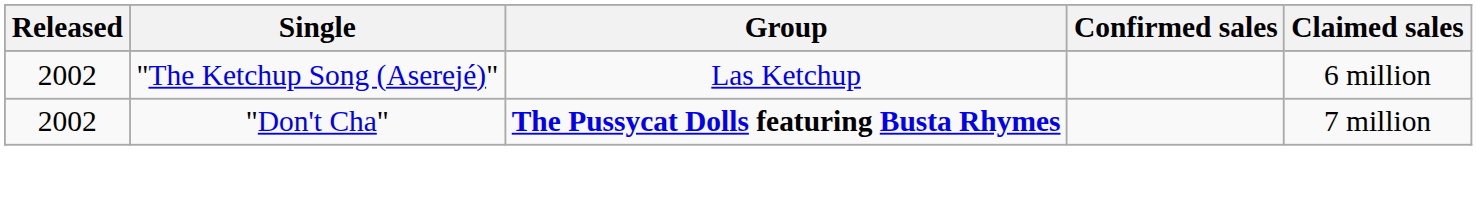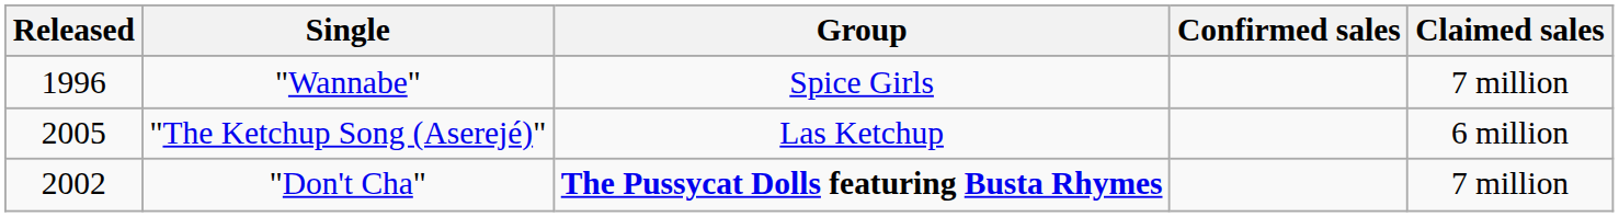+ row: 1996 | "Wannabe" | Spice Girls | 7 million
"The Ketchup Song (Aserejé)" | Released: 2002 -> 2005
